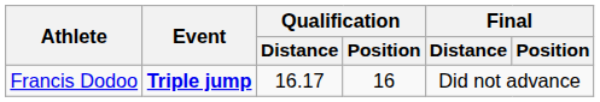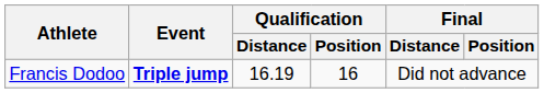Francis Dodoo | Qualification / Distance: 16.17 -> 16.19
